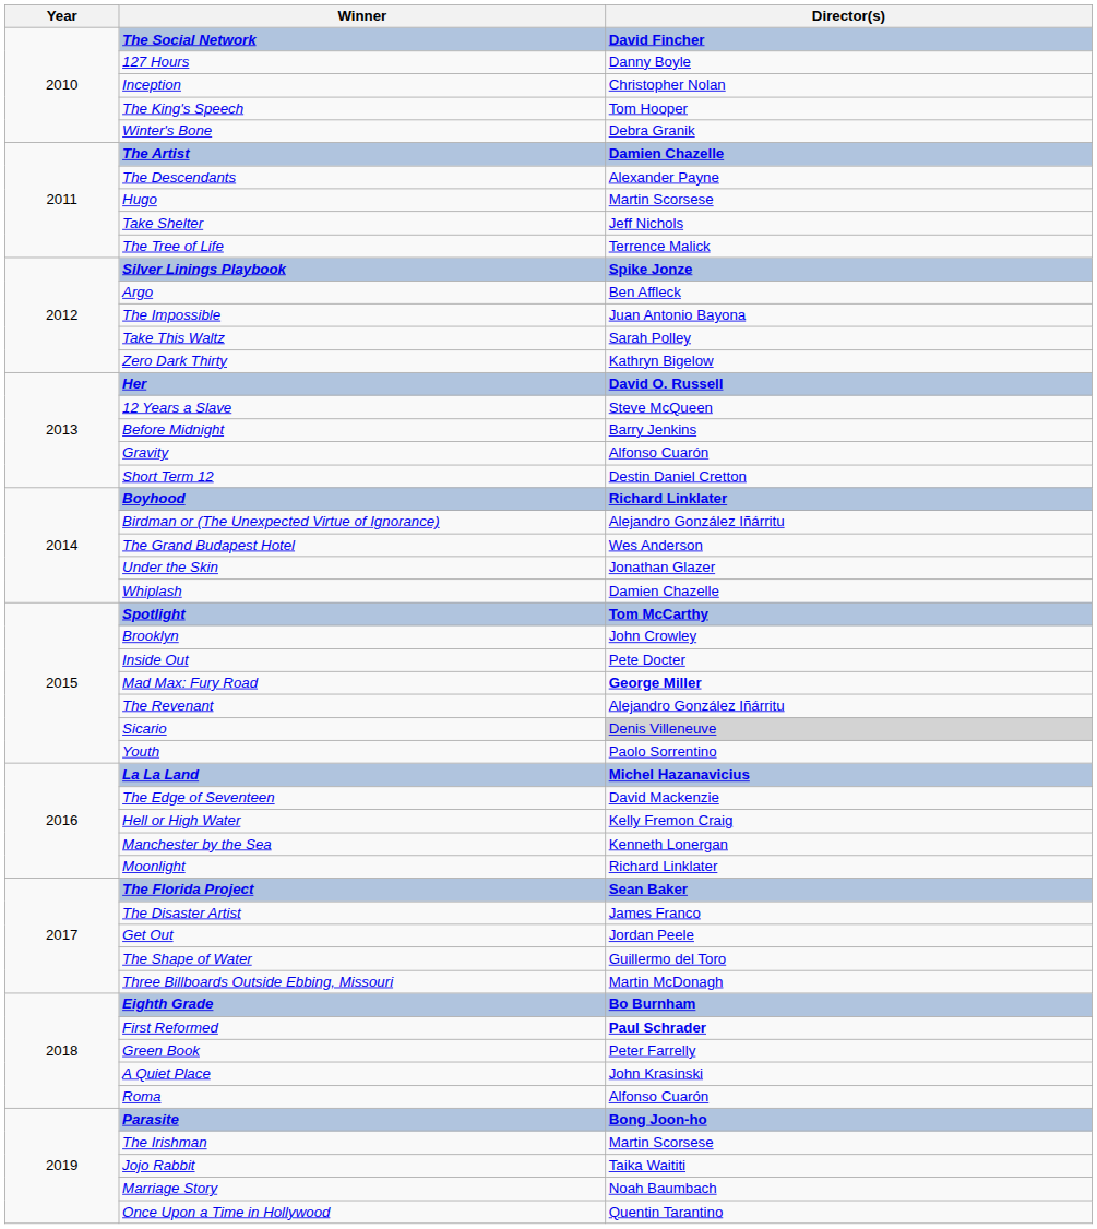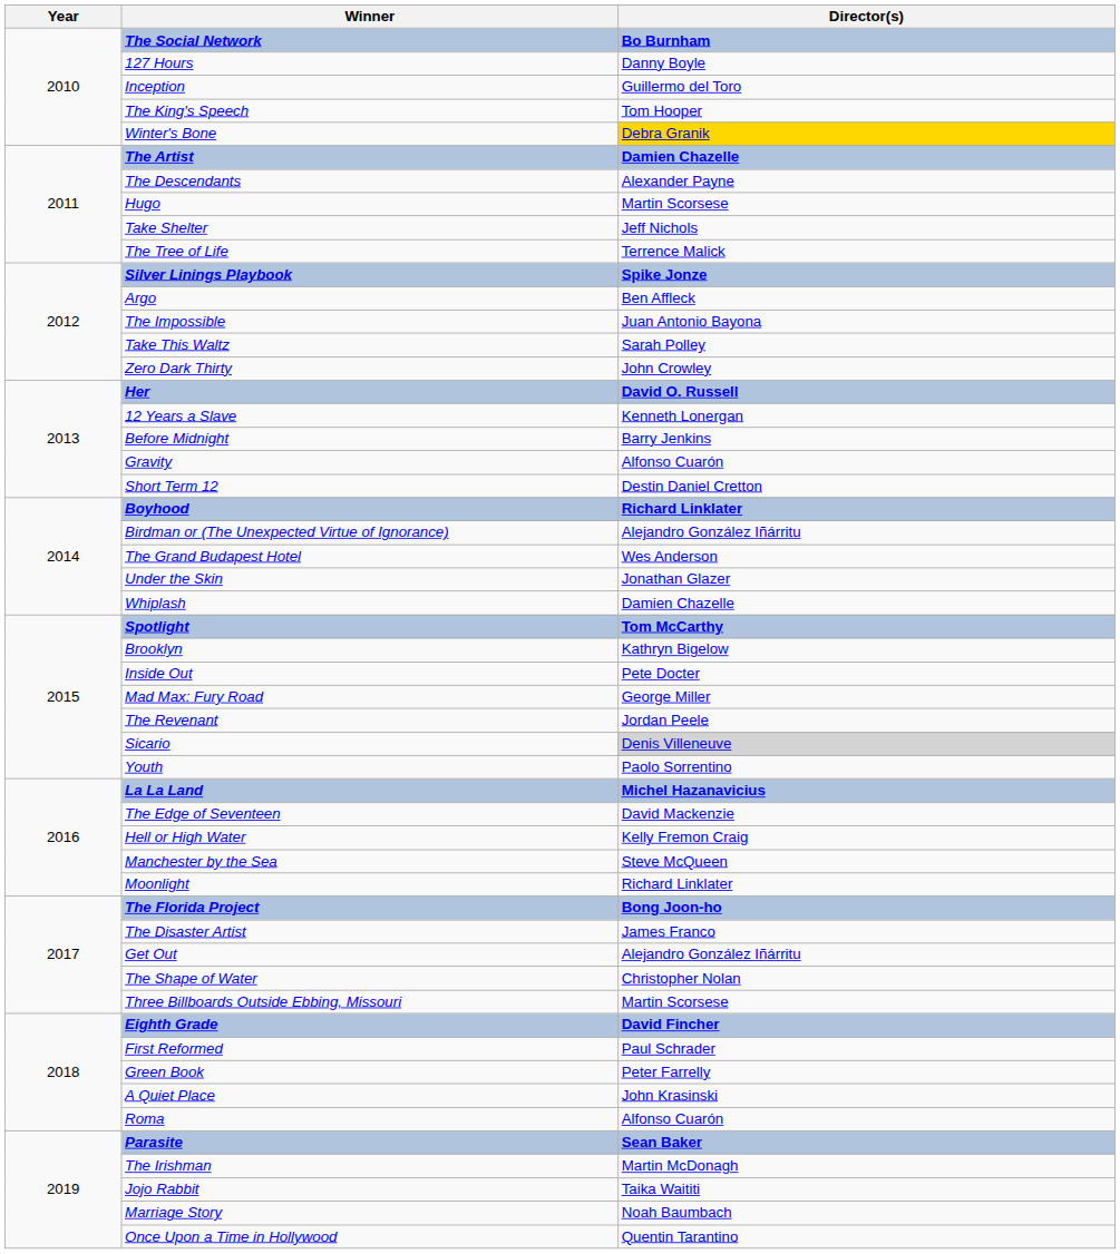The Social Network | Director(s): David Fincher -> Bo Burnham
Inception | Director(s): Christopher Nolan -> Guillermo del Toro
Winter's Bone | Director(s): no background -> gold background
Zero Dark Thirty | Director(s): Kathryn Bigelow -> John Crowley
12 Years a Slave | Director(s): Steve McQueen -> Kenneth Lonergan
Brooklyn | Director(s): John Crowley -> Kathryn Bigelow
Mad Max: Fury Road | Director(s): bold -> normal
The Revenant | Director(s): Alejandro González Iñárritu -> Jordan Peele
Manchester by the Sea | Director(s): Kenneth Lonergan -> Steve McQueen
The Florida Project | Director(s): Sean Baker -> Bong Joon-ho
Get Out | Director(s): Jordan Peele -> Alejandro González Iñárritu
The Shape of Water | Director(s): Guillermo del Toro -> Christopher Nolan
Three Billboards Outside Ebbing, Missouri | Director(s): Martin McDonagh -> Martin Scorsese
Eighth Grade | Director(s): Bo Burnham -> David Fincher
First Reformed | Director(s): bold -> normal
Parasite | Director(s): Bong Joon-ho -> Sean Baker
The Irishman | Director(s): Martin Scorsese -> Martin McDonagh
